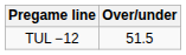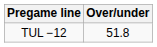TUL −12 | Over/under: 51.5 -> 51.8
